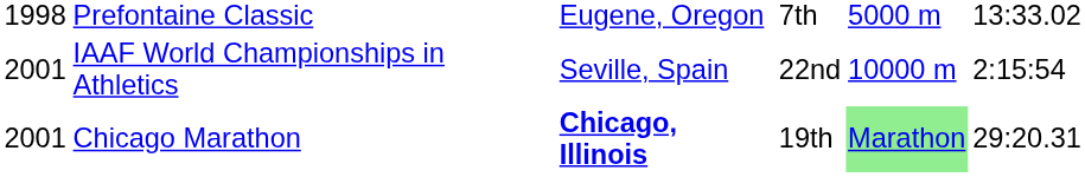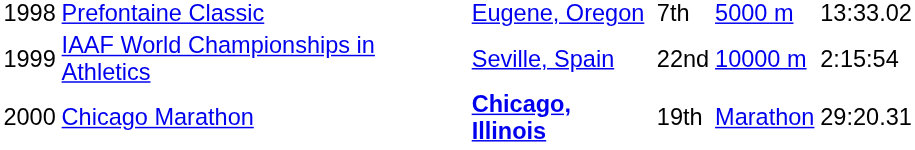IAAF World Championships in Athletics | column 1: 2001 -> 1999
Chicago Marathon | column 1: 2001 -> 2000
Chicago Marathon | column 5: lightgreen background -> no background
